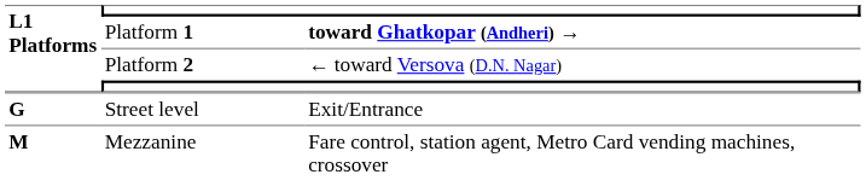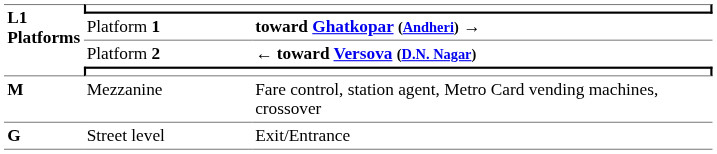Platform 2 | column 3: normal -> bold
rows swapped: Mezzanine <-> Street level
